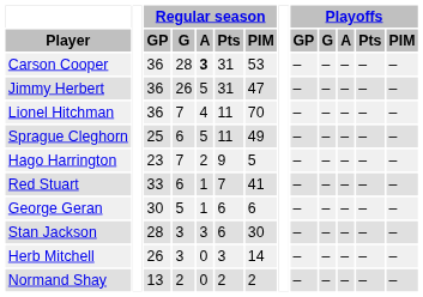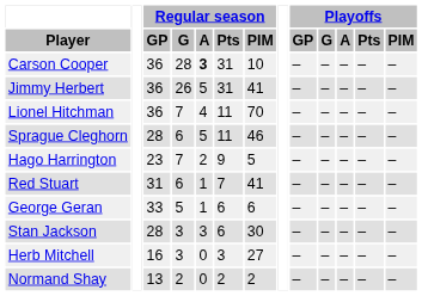Carson Cooper | Regular season / PIM: 53 -> 10
Jimmy Herbert | Regular season / PIM: 47 -> 41
Sprague Cleghorn | Regular season / GP: 25 -> 28
Sprague Cleghorn | Regular season / PIM: 49 -> 46
Red Stuart | Regular season / GP: 33 -> 31
George Geran | Regular season / GP: 30 -> 33
Herb Mitchell | Regular season / GP: 26 -> 16
Herb Mitchell | Regular season / PIM: 14 -> 27
